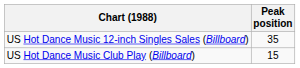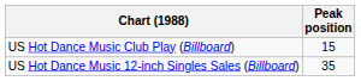rows swapped: US Hot Dance Music Club Play (Billboard) <-> US Hot Dance Music 12-inch Singles Sales (Billboard)
